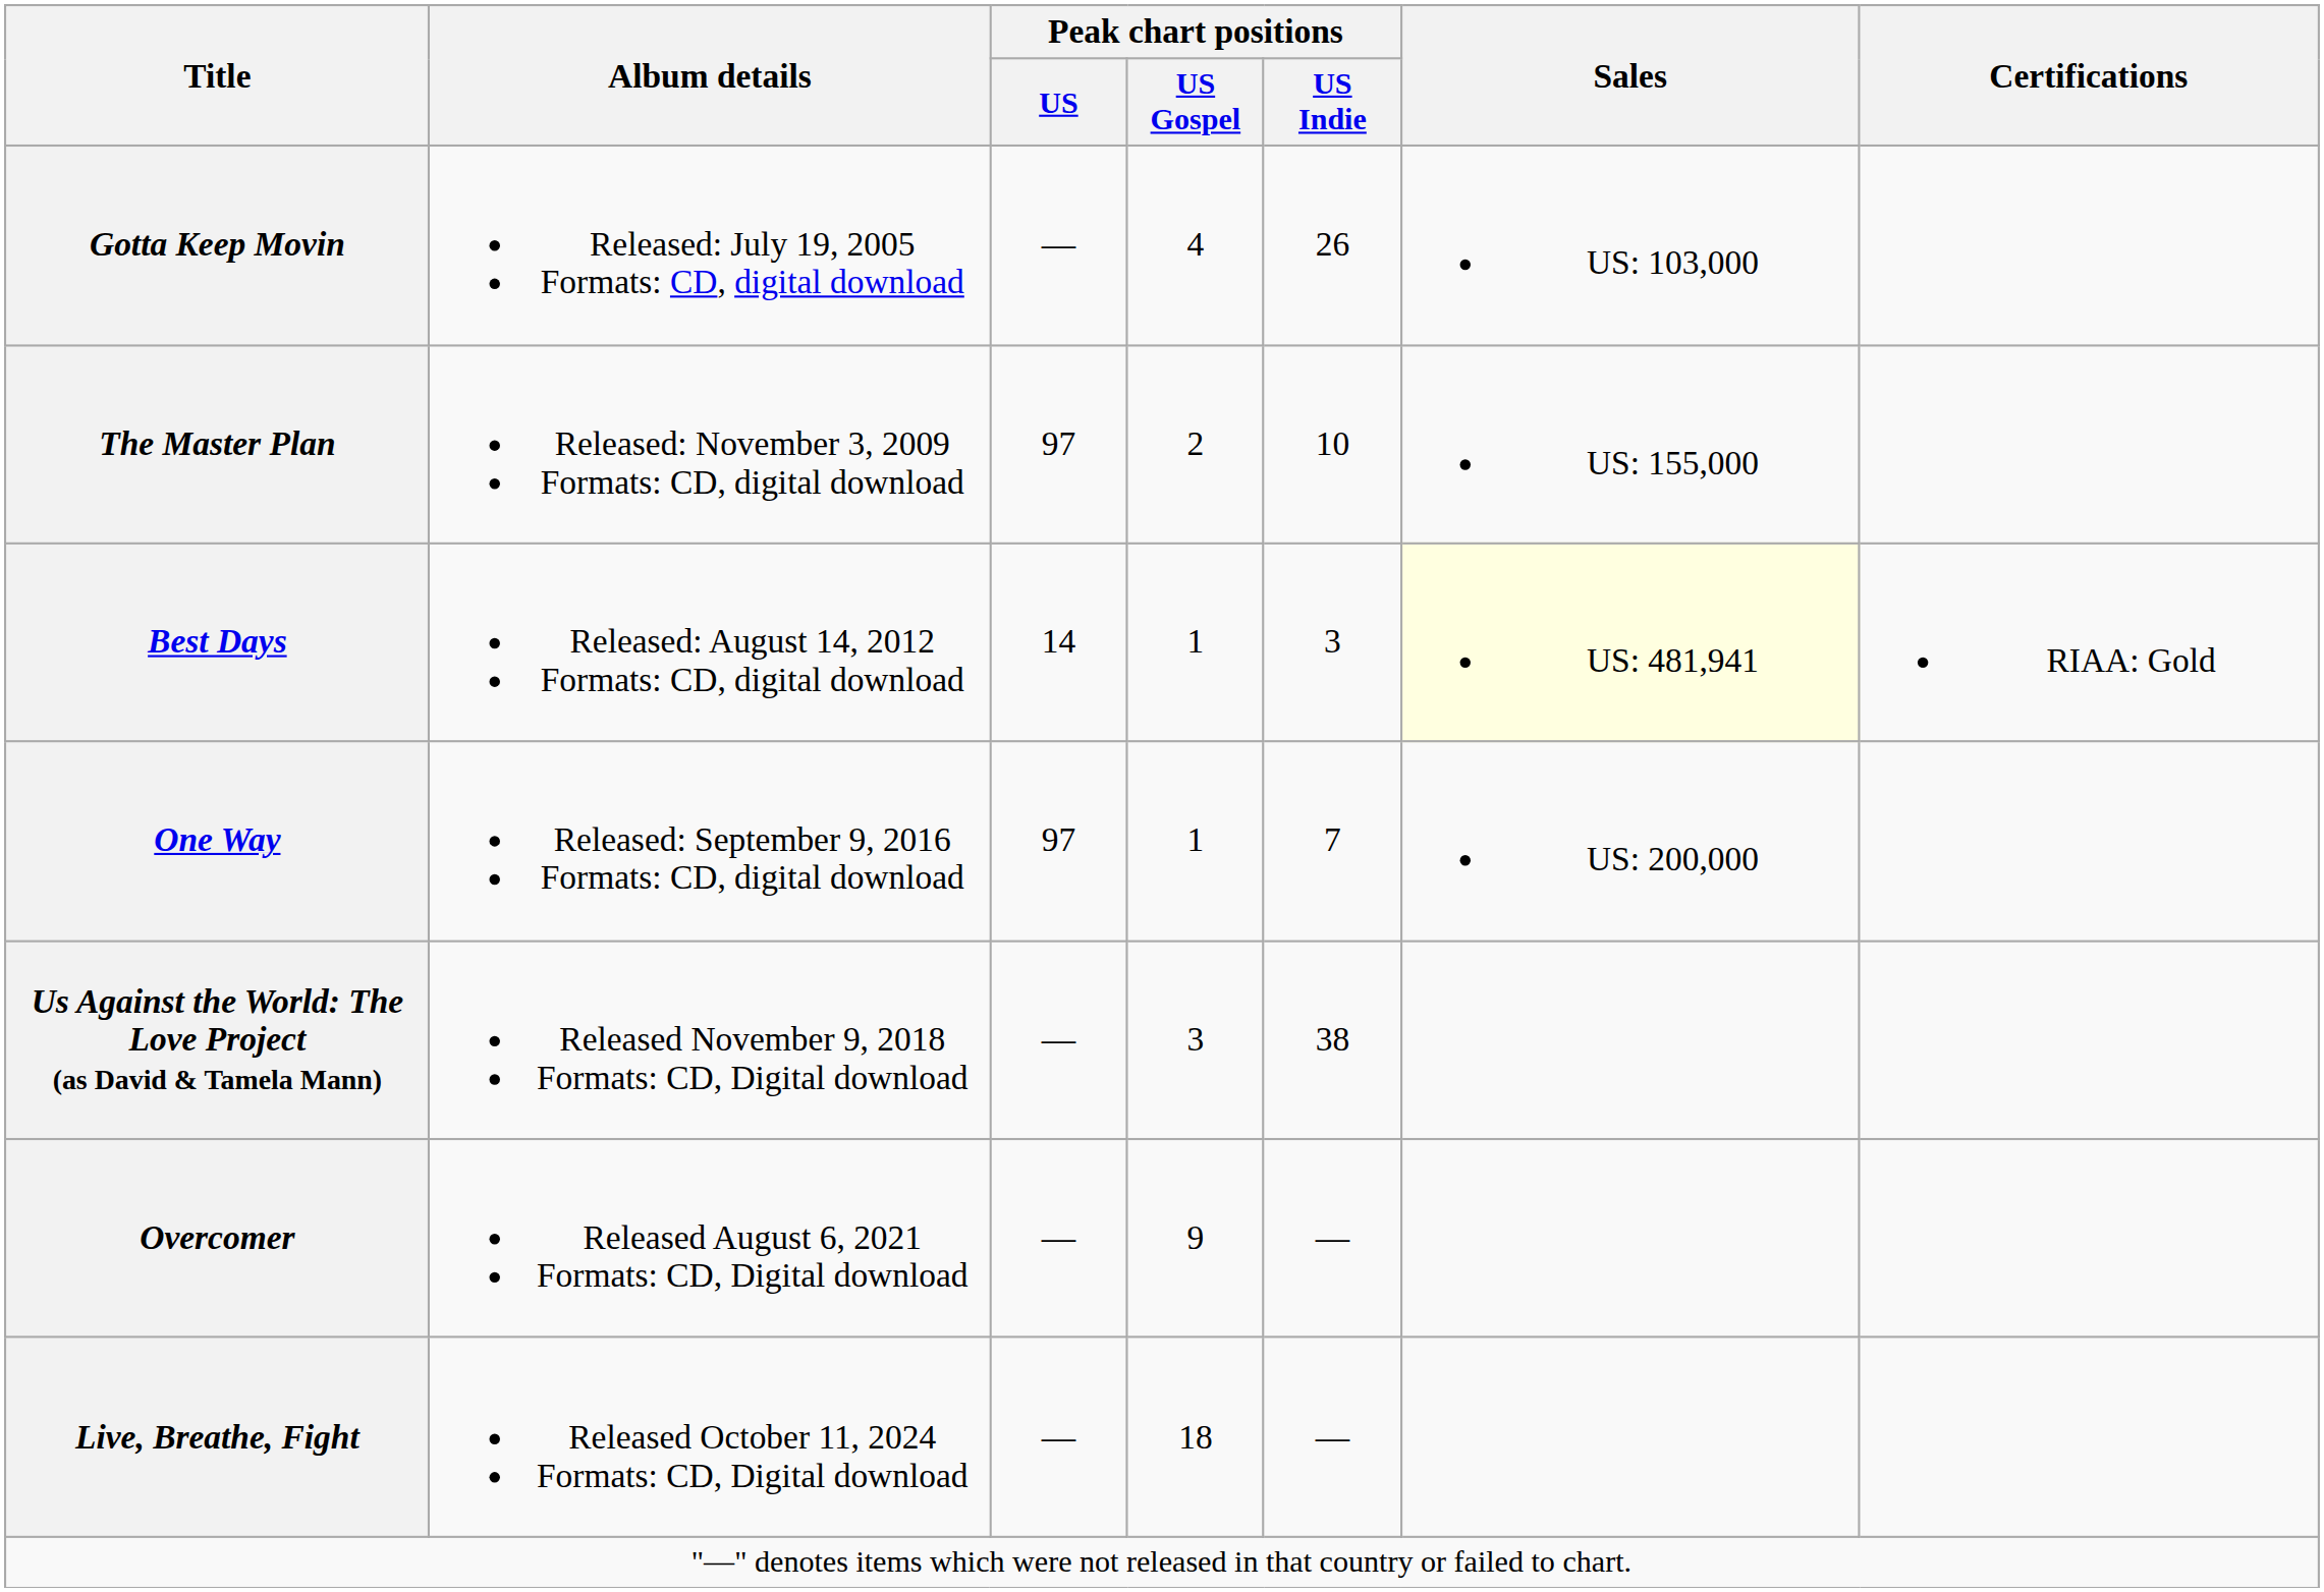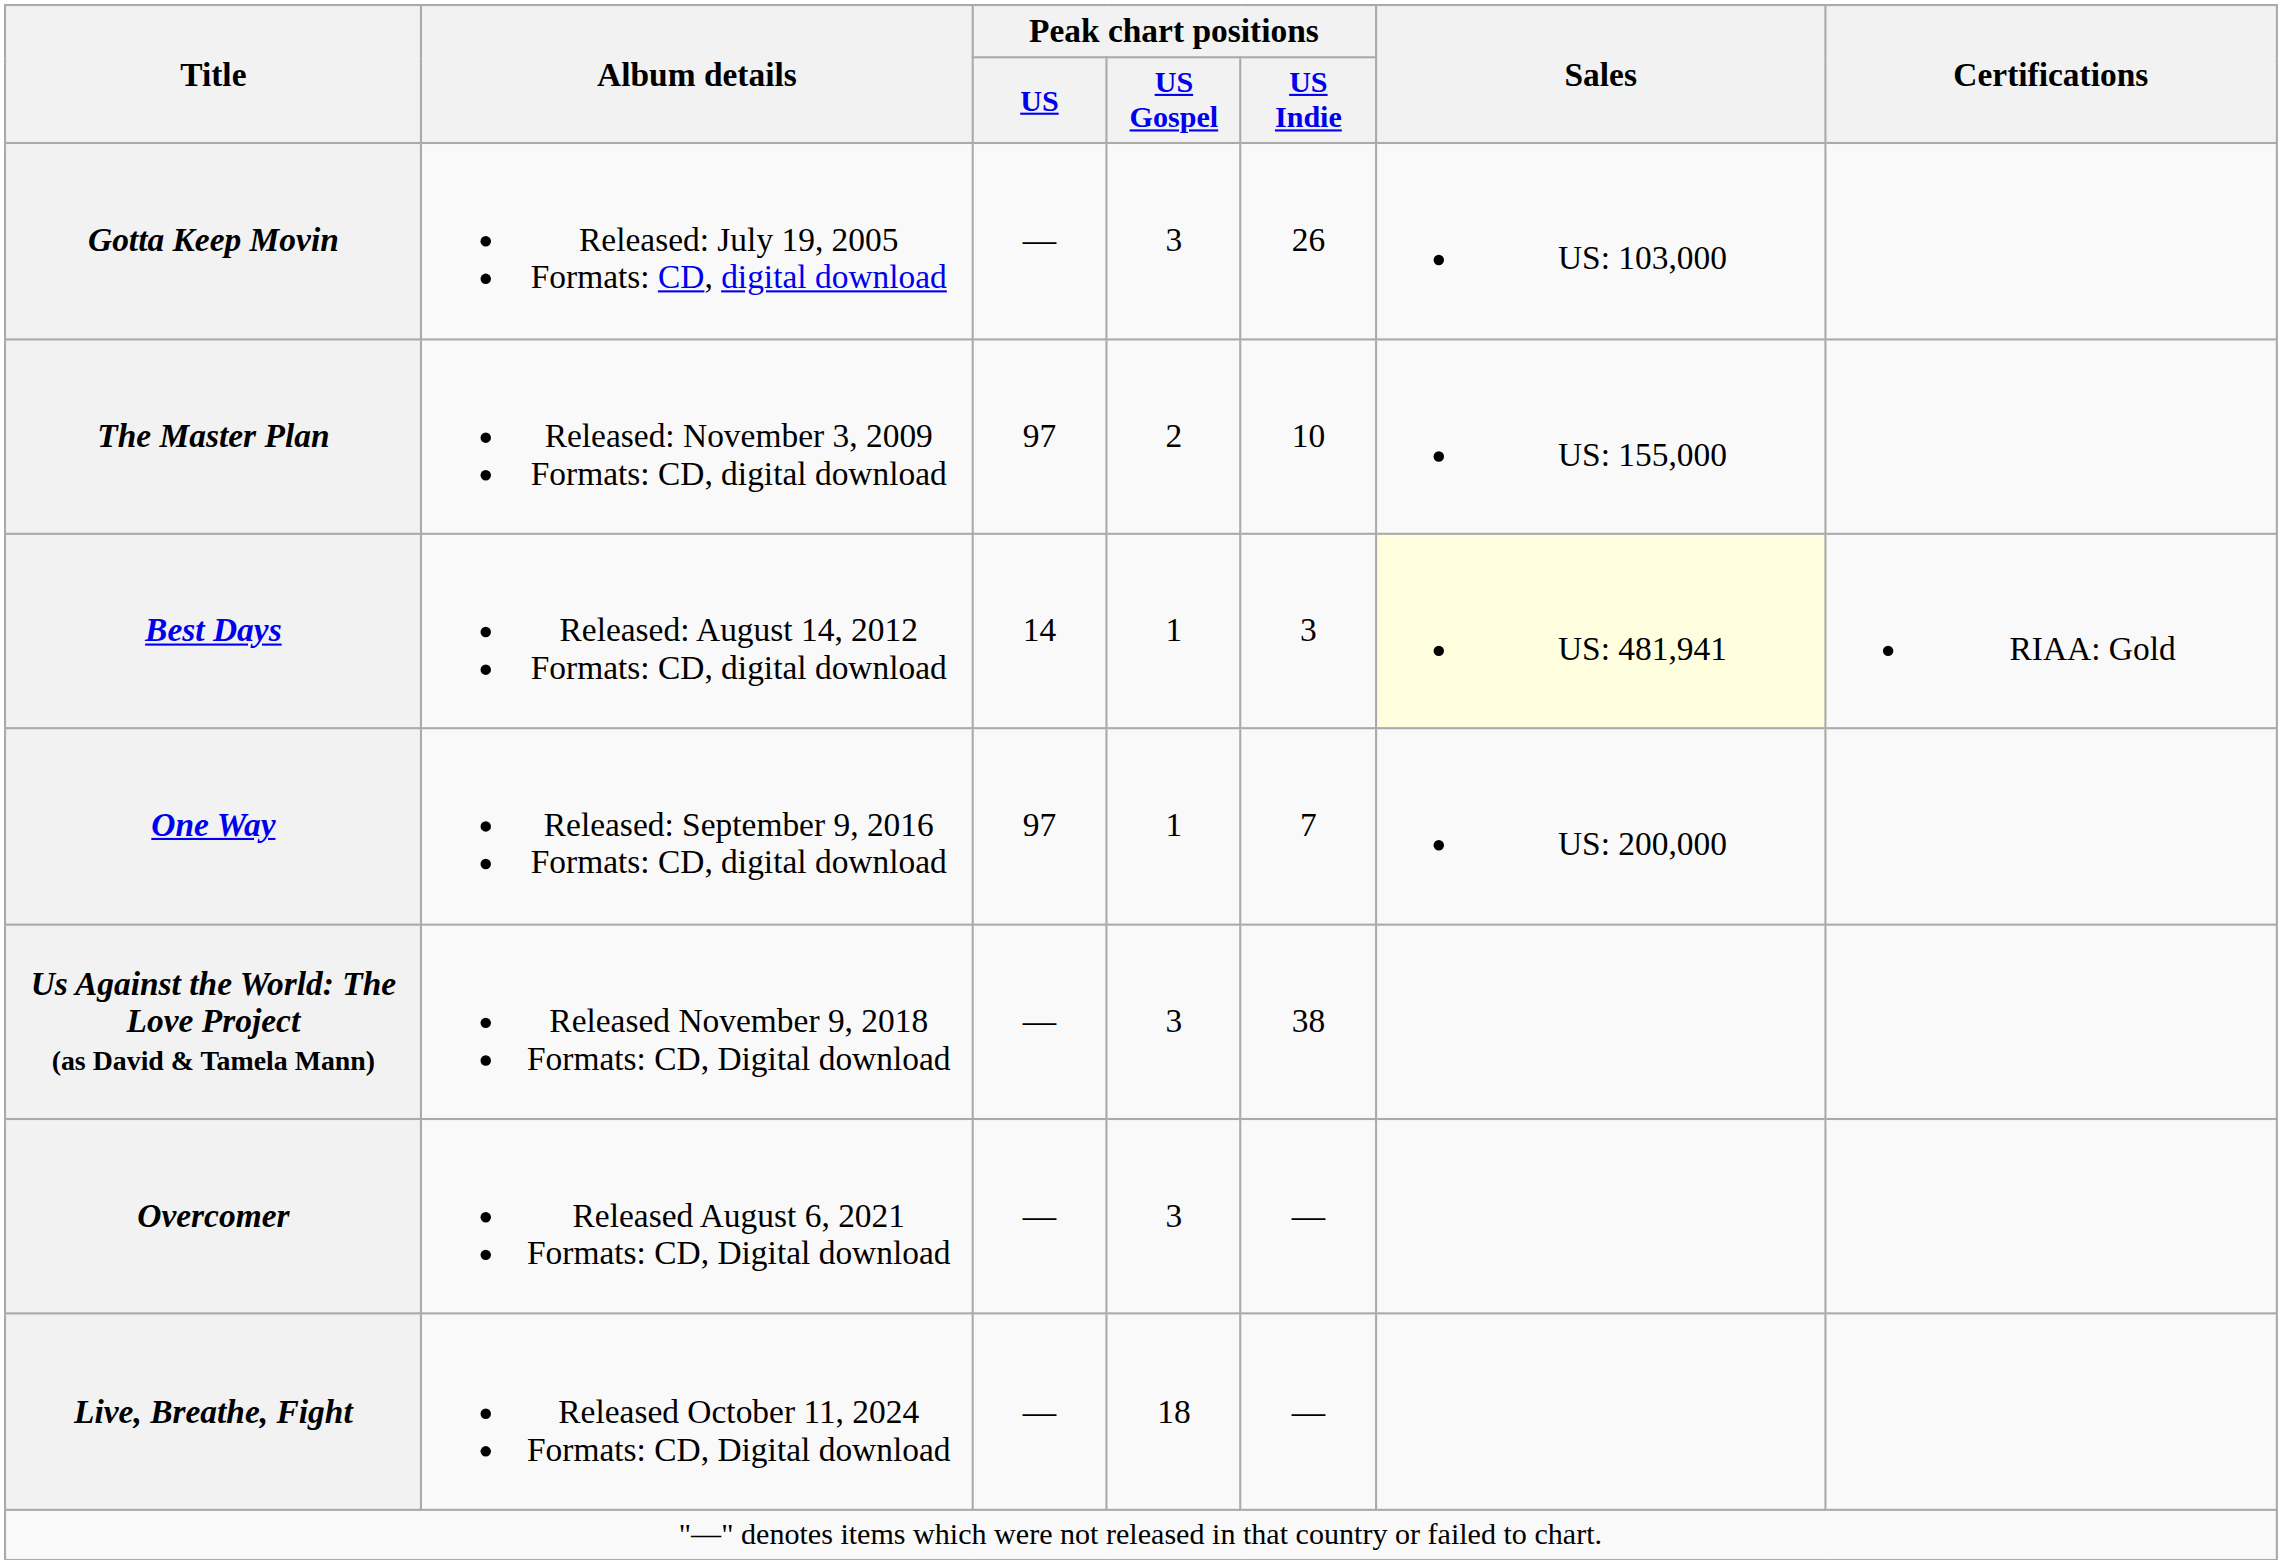Gotta Keep Movin | Peak chart positions / US Gospel: 4 -> 3
Overcomer | Peak chart positions / US Gospel: 9 -> 3
